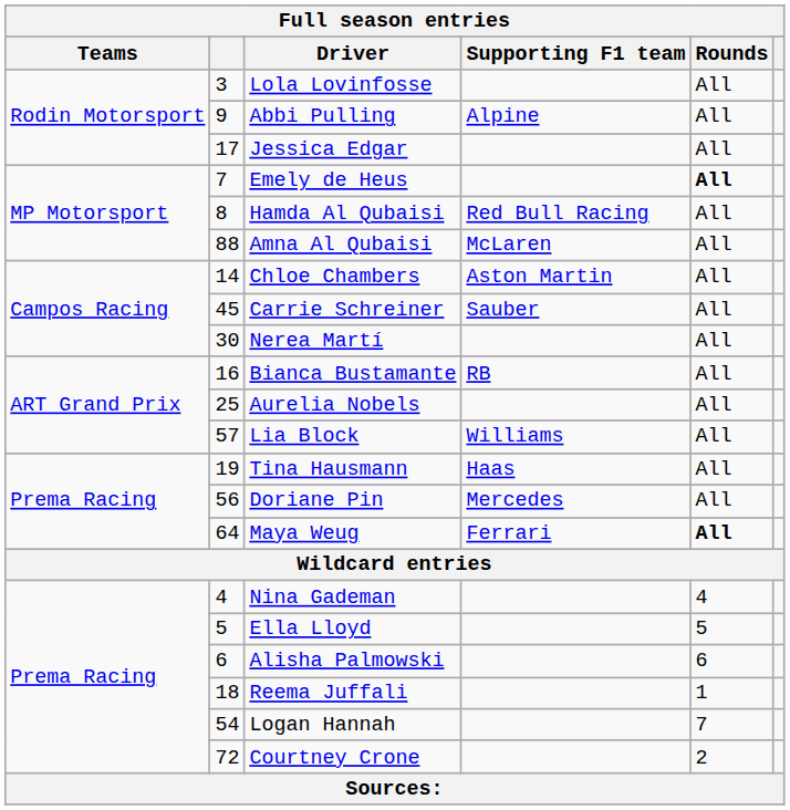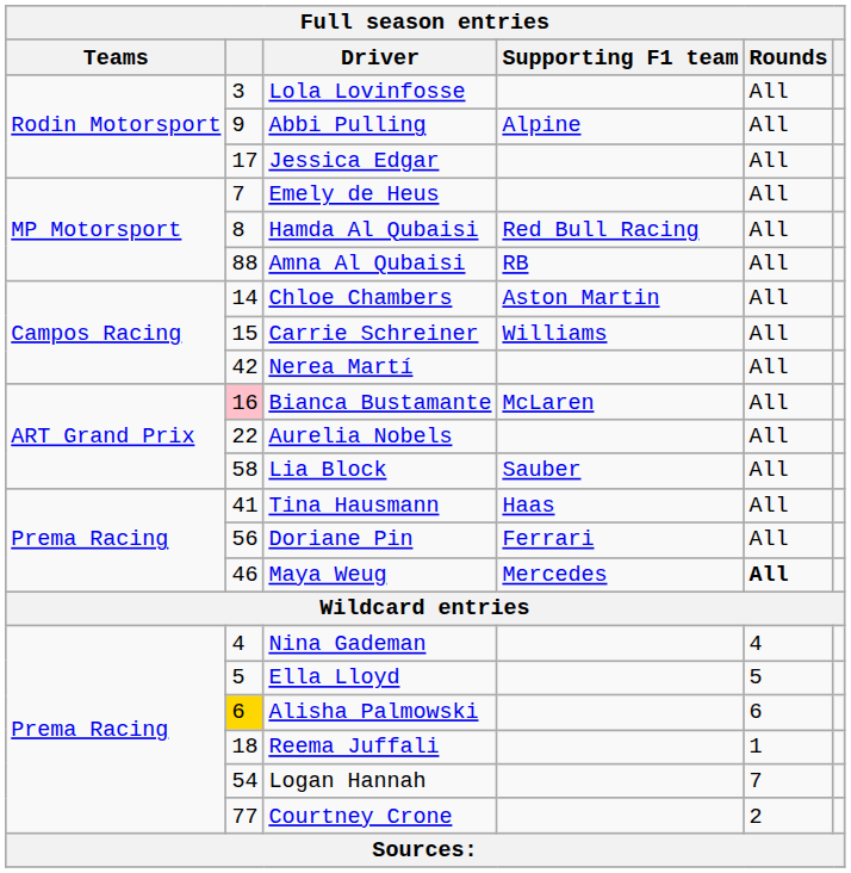Emely de Heus | Rounds: bold -> normal
Amna Al Qubaisi | Supporting F1 team: McLaren -> RB
Carrie Schreiner | column 2: 45 -> 15
Carrie Schreiner | Supporting F1 team: Sauber -> Williams
Nerea Martí | column 2: 30 -> 42
Bianca Bustamante | column 2: no background -> pink background
Bianca Bustamante | Supporting F1 team: RB -> McLaren
Aurelia Nobels | column 2: 25 -> 22
Lia Block | column 2: 57 -> 58
Lia Block | Supporting F1 team: Williams -> Sauber
Tina Hausmann | column 2: 19 -> 41
Doriane Pin | Supporting F1 team: Mercedes -> Ferrari
Maya Weug | column 2: 64 -> 46
Maya Weug | Supporting F1 team: Ferrari -> Mercedes
Alisha Palmowski | column 2: no background -> gold background
Courtney Crone | column 2: 72 -> 77
